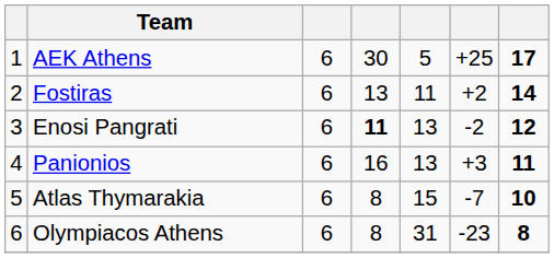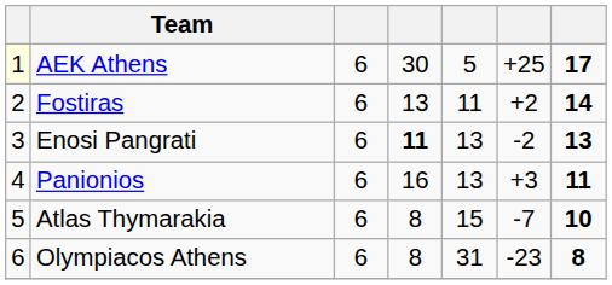AEK Athens | column 1: no background -> lightyellow background
Enosi Pangrati | column 7: 12 -> 13
